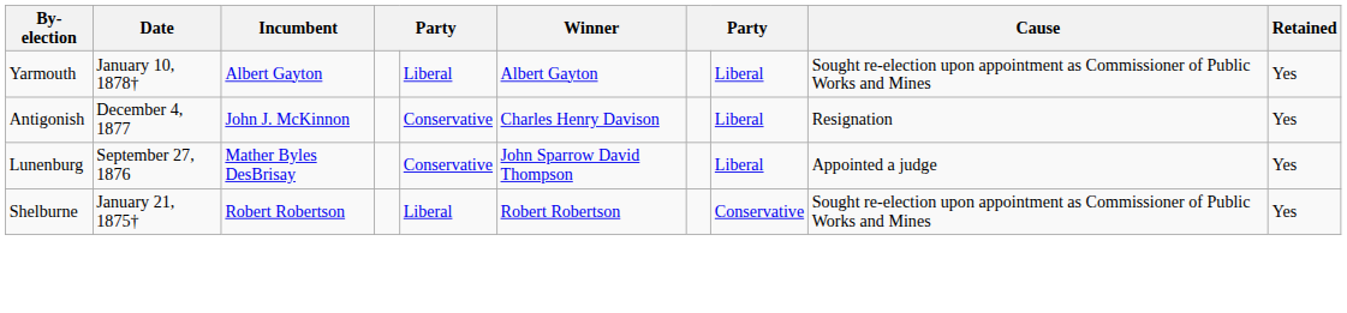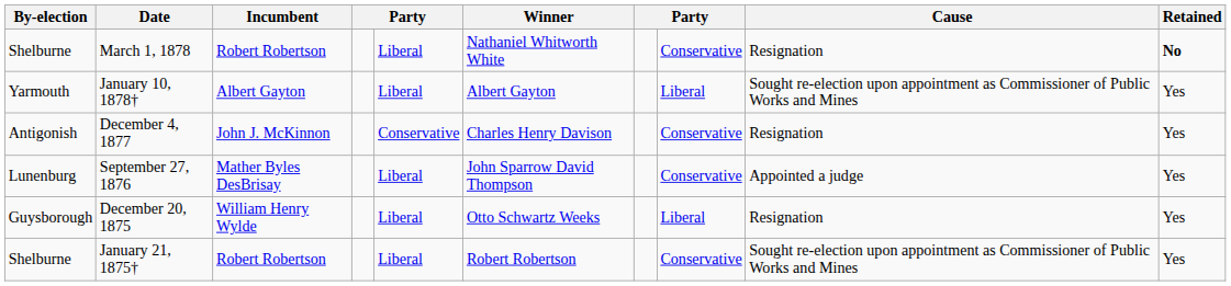+ row: Shelburne | March 1, 1878 | Robert Robertson | Liberal | Nathaniel Whitworth White | Conservative | Resignation | No
December 4, 1877 | column 8: Liberal -> Conservative
September 27, 1876 | column 5: Conservative -> Liberal
September 27, 1876 | column 8: Liberal -> Conservative
+ row: Guysborough | December 20, 1875 | William Henry Wylde | Liberal | Otto Schwartz Weeks | Liberal | Resignation | Yes
